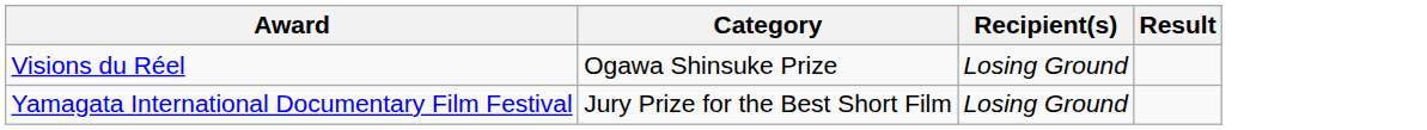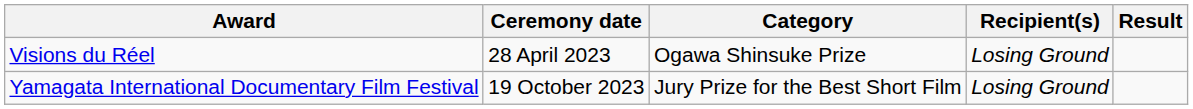+ column: Ceremony date | 28 April 2023 | 19 October 2023
